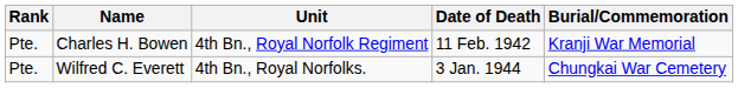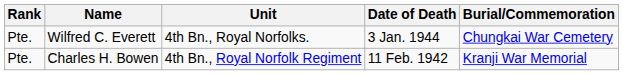rows swapped: Charles H. Bowen <-> Wilfred C. Everett
